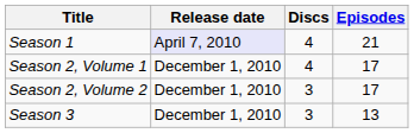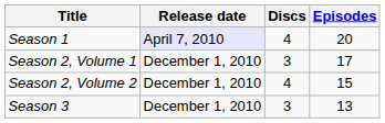Season 1 | Episodes: 21 -> 20
Season 2, Volume 1 | Discs: 4 -> 3
Season 2, Volume 2 | Discs: 3 -> 4
Season 2, Volume 2 | Episodes: 17 -> 15
